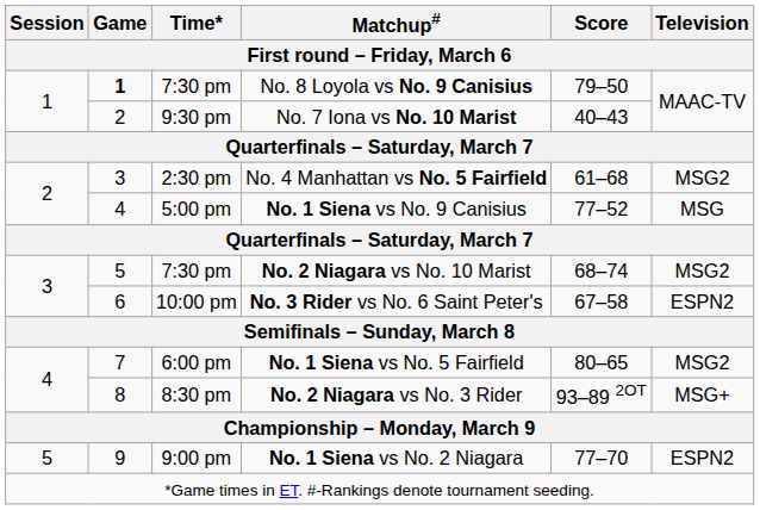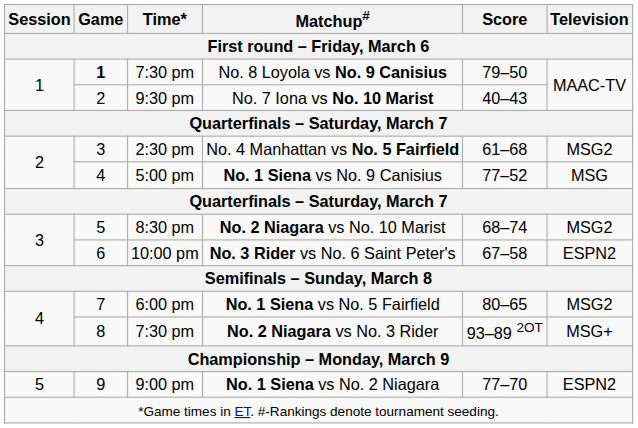No. 2 Niagara vs No. 10 Marist | Time*: 7:30 pm -> 8:30 pm
No. 2 Niagara vs No. 3 Rider | Time*: 8:30 pm -> 7:30 pm
